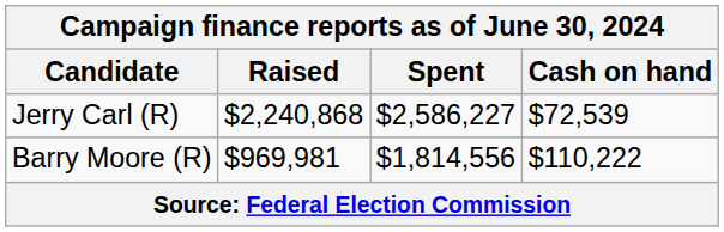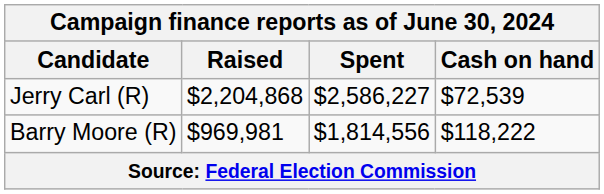Jerry Carl (R) | Raised: $2,240,868 -> $2,204,868
Barry Moore (R) | Cash on hand: $110,222 -> $118,222
